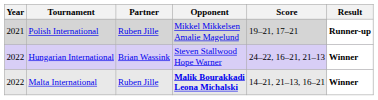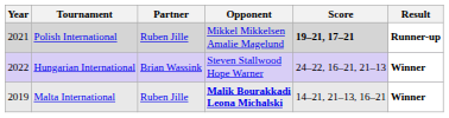Polish International | Score: normal -> bold
Malta International | Year: 2022 -> 2019
